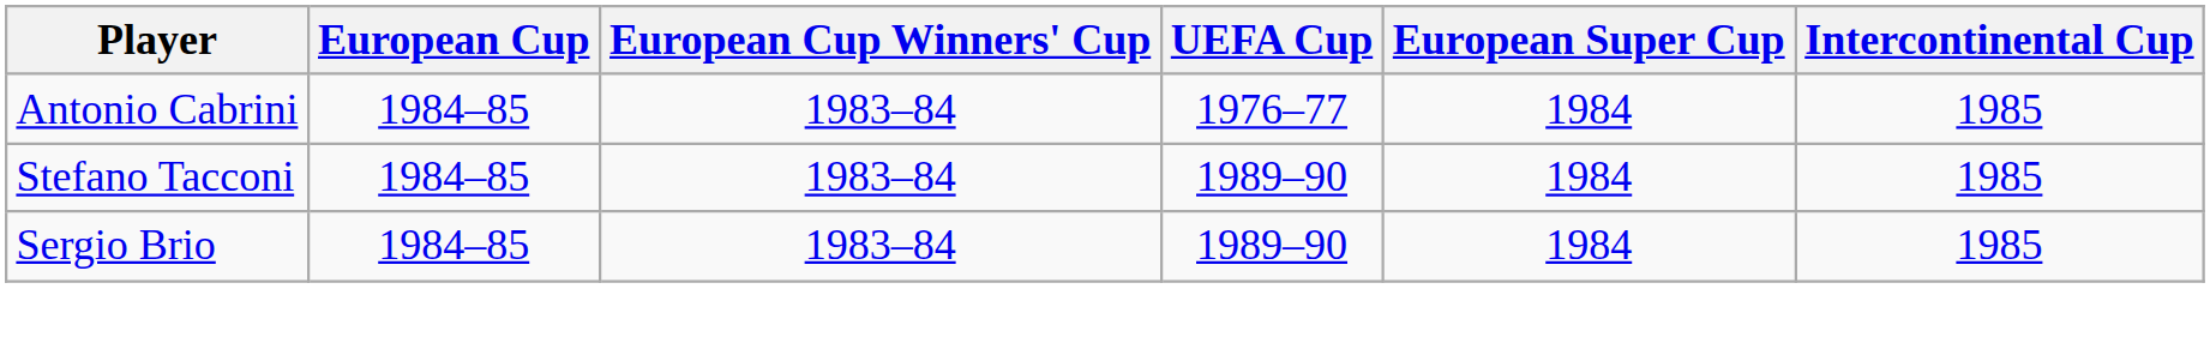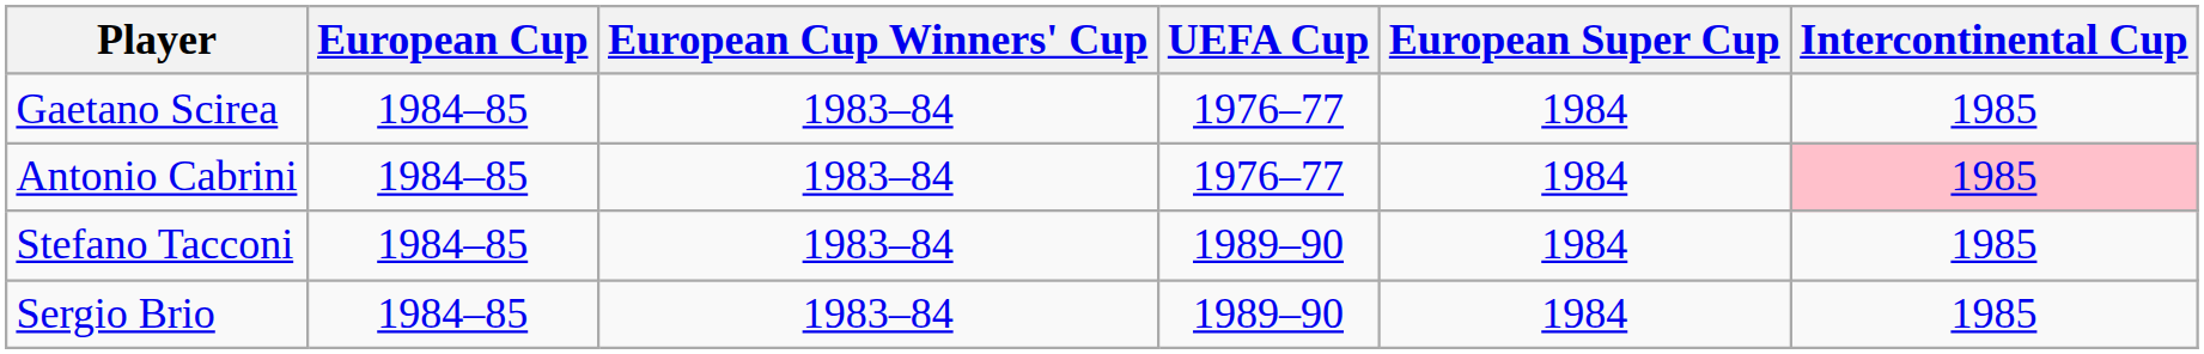+ row: Gaetano Scirea | 1984–85 | 1983–84 | 1976–77 | 1984 | 1985
Antonio Cabrini | Intercontinental Cup: no background -> pink background
